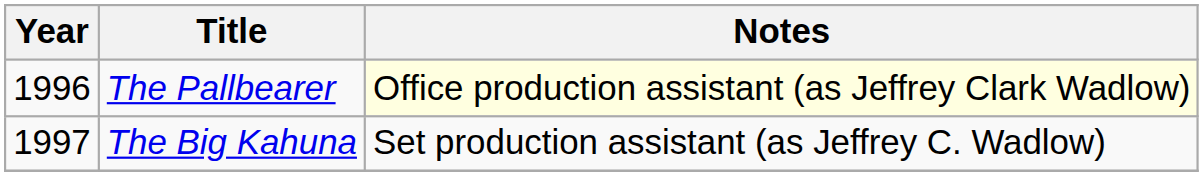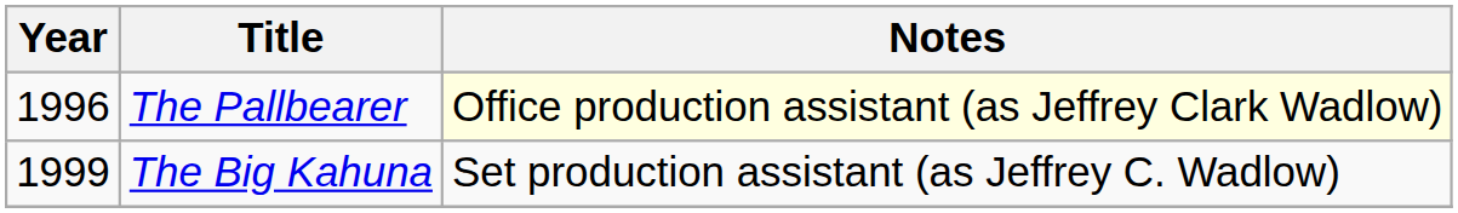The Big Kahuna | Year: 1997 -> 1999
